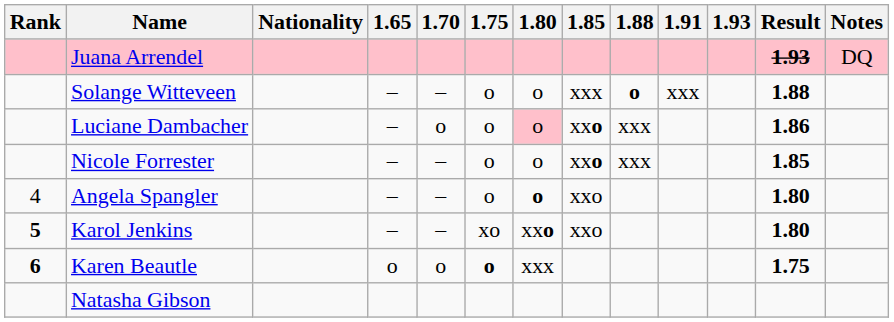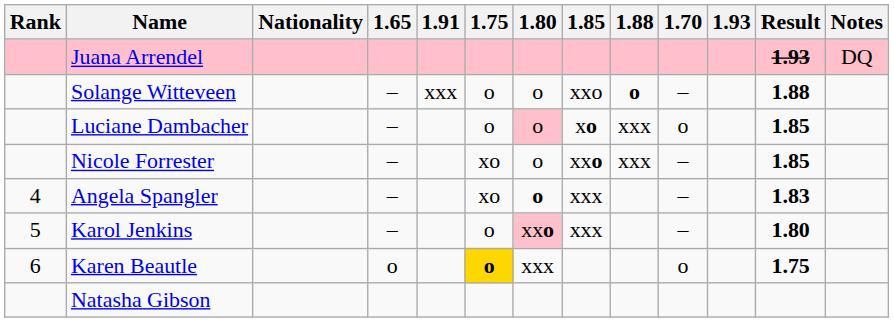columns swapped: 1.70 <-> 1.91
Solange Witteveen | 1.85: xxx -> xxo
Luciane Dambacher | 1.85: xxo -> xo
Luciane Dambacher | Result: 1.86 -> 1.85
Nicole Forrester | 1.75: o -> xo
Angela Spangler | 1.75: o -> xo
Angela Spangler | 1.85: xxo -> xxx
Angela Spangler | Result: 1.80 -> 1.83
Karol Jenkins | Rank: bold -> normal
Karol Jenkins | 1.75: xo -> o
Karol Jenkins | 1.80: no background -> pink background
Karol Jenkins | 1.85: xxo -> xxx
Karen Beautle | Rank: bold -> normal
Karen Beautle | 1.75: no background -> gold background
